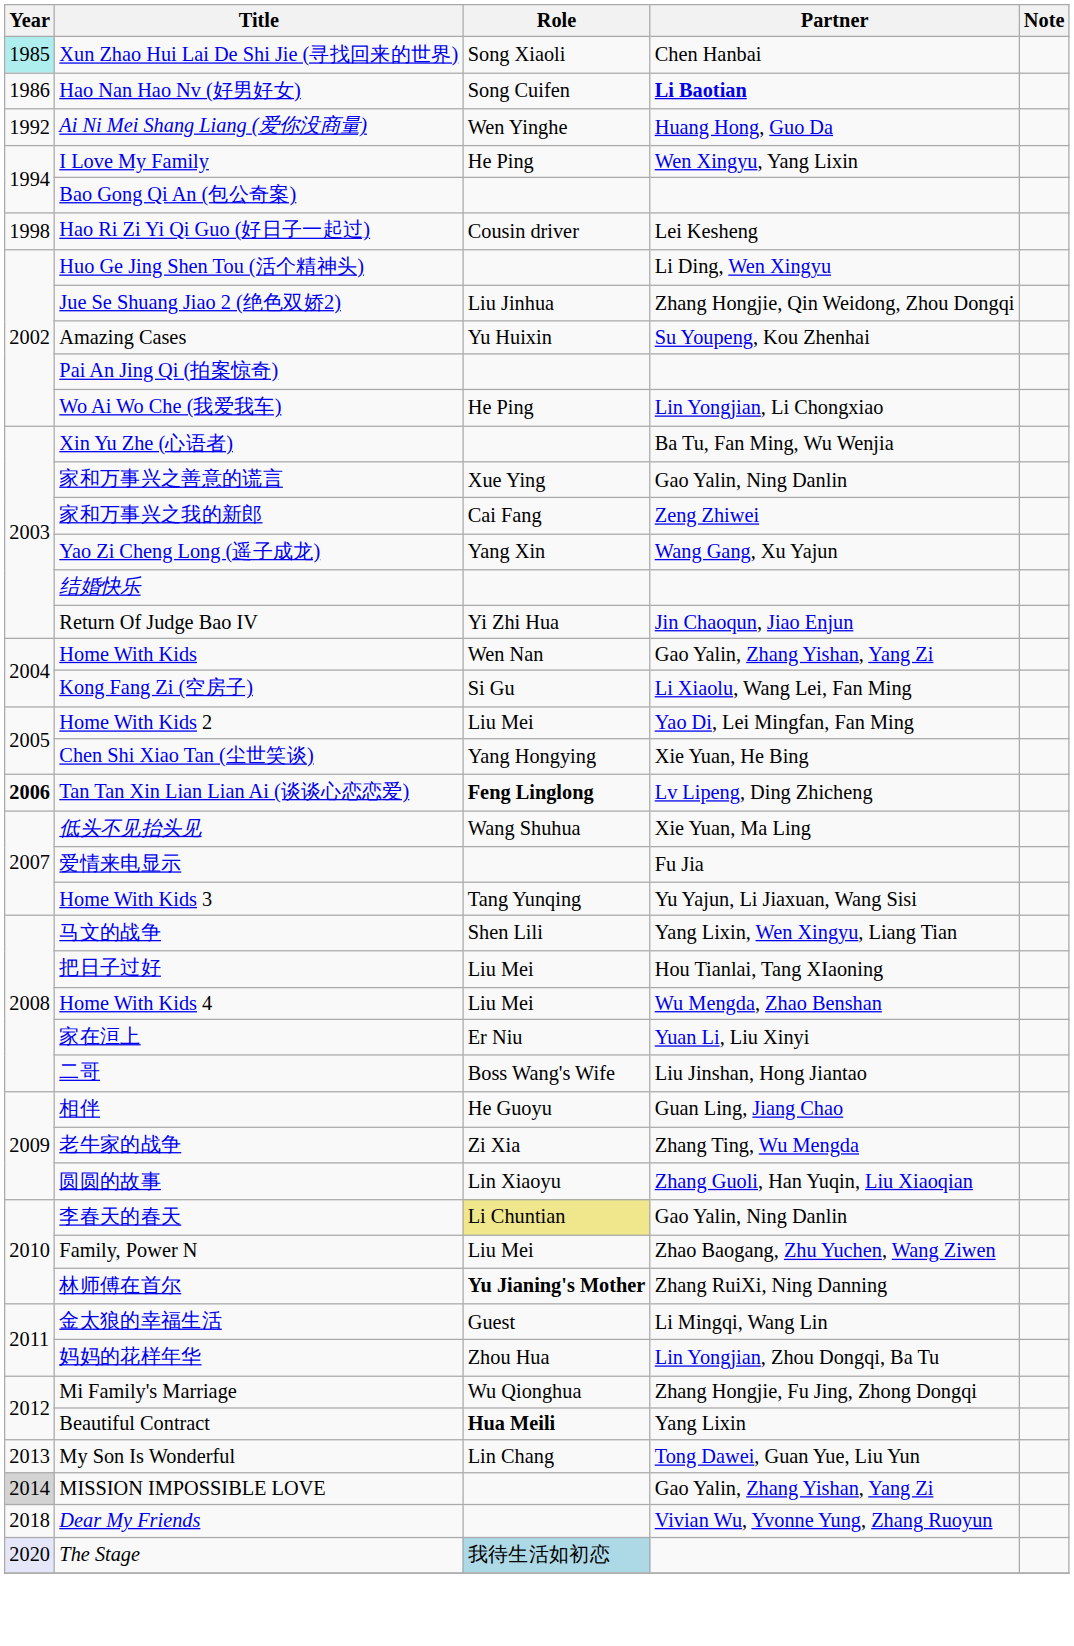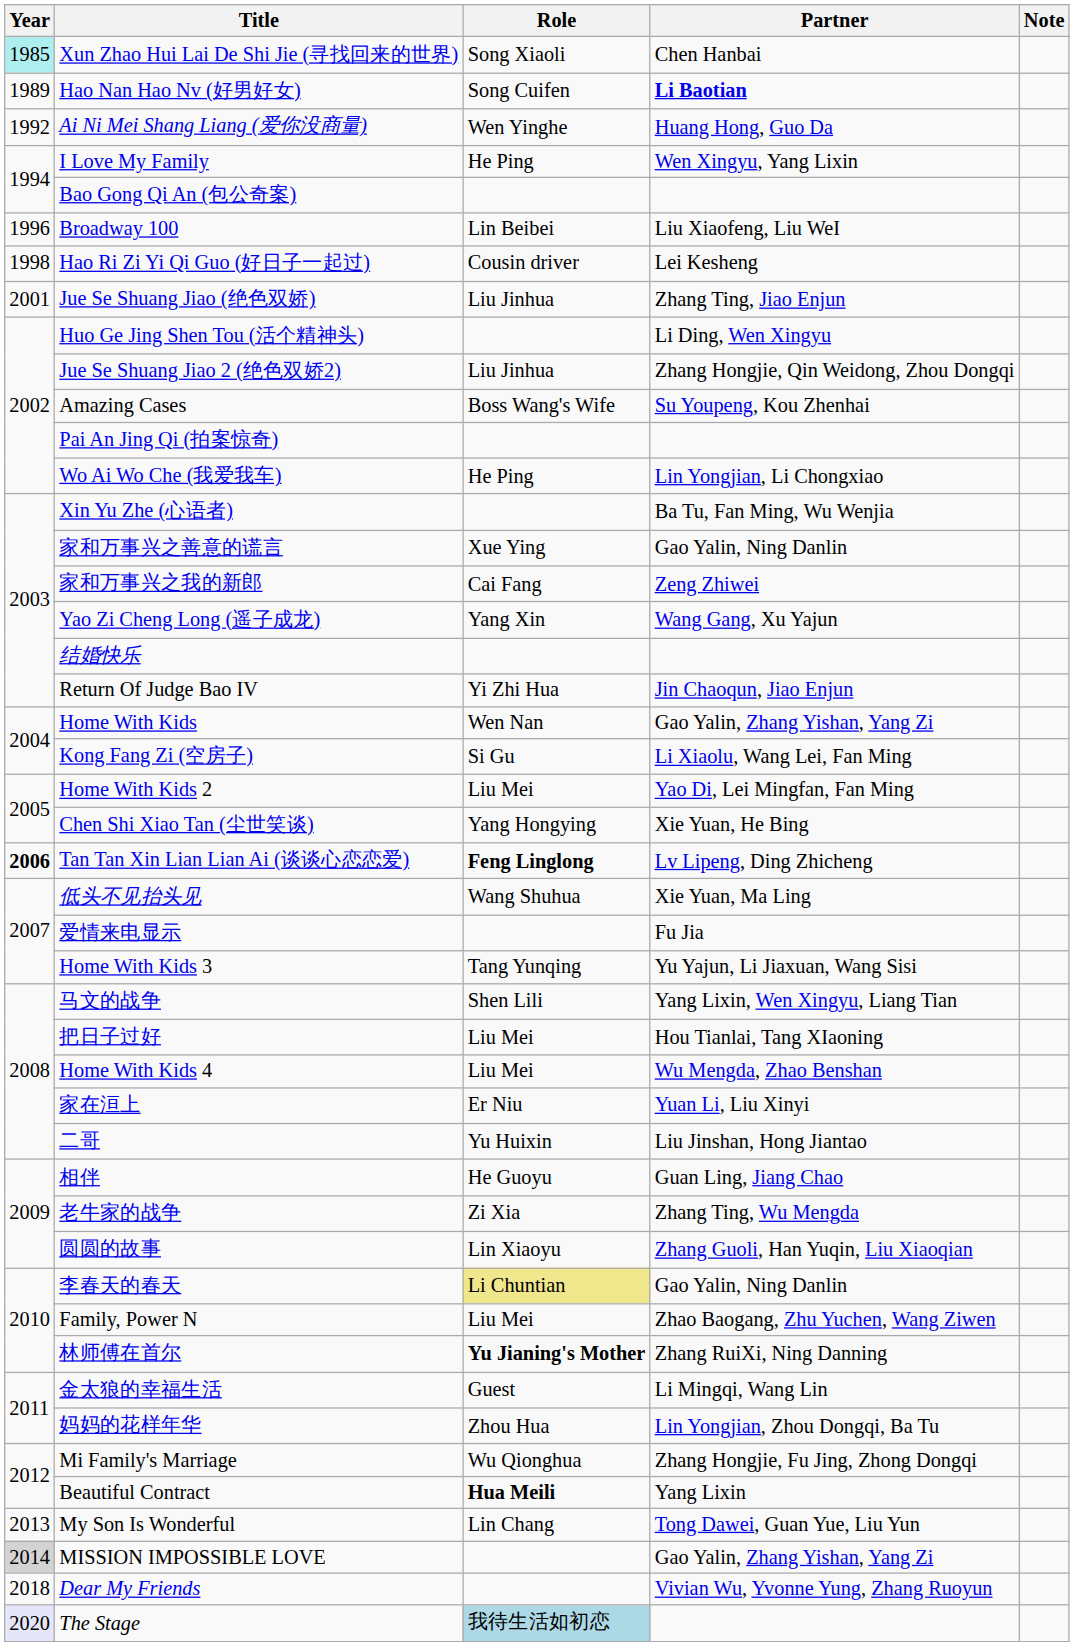Hao Nan Hao Nv (好男好女) | Year: 1986 -> 1989
+ row: 1996 | Broadway 100 | Lin Beibei | Liu Xiaofeng, Liu WeI
+ row: 2001 | Jue Se Shuang Jiao (绝色双娇) | Liu Jinhua | Zhang Ting, Jiao Enjun
Amazing Cases | Role: Yu Huixin -> Boss Wang's Wife
二哥 | Role: Boss Wang's Wife -> Yu Huixin
